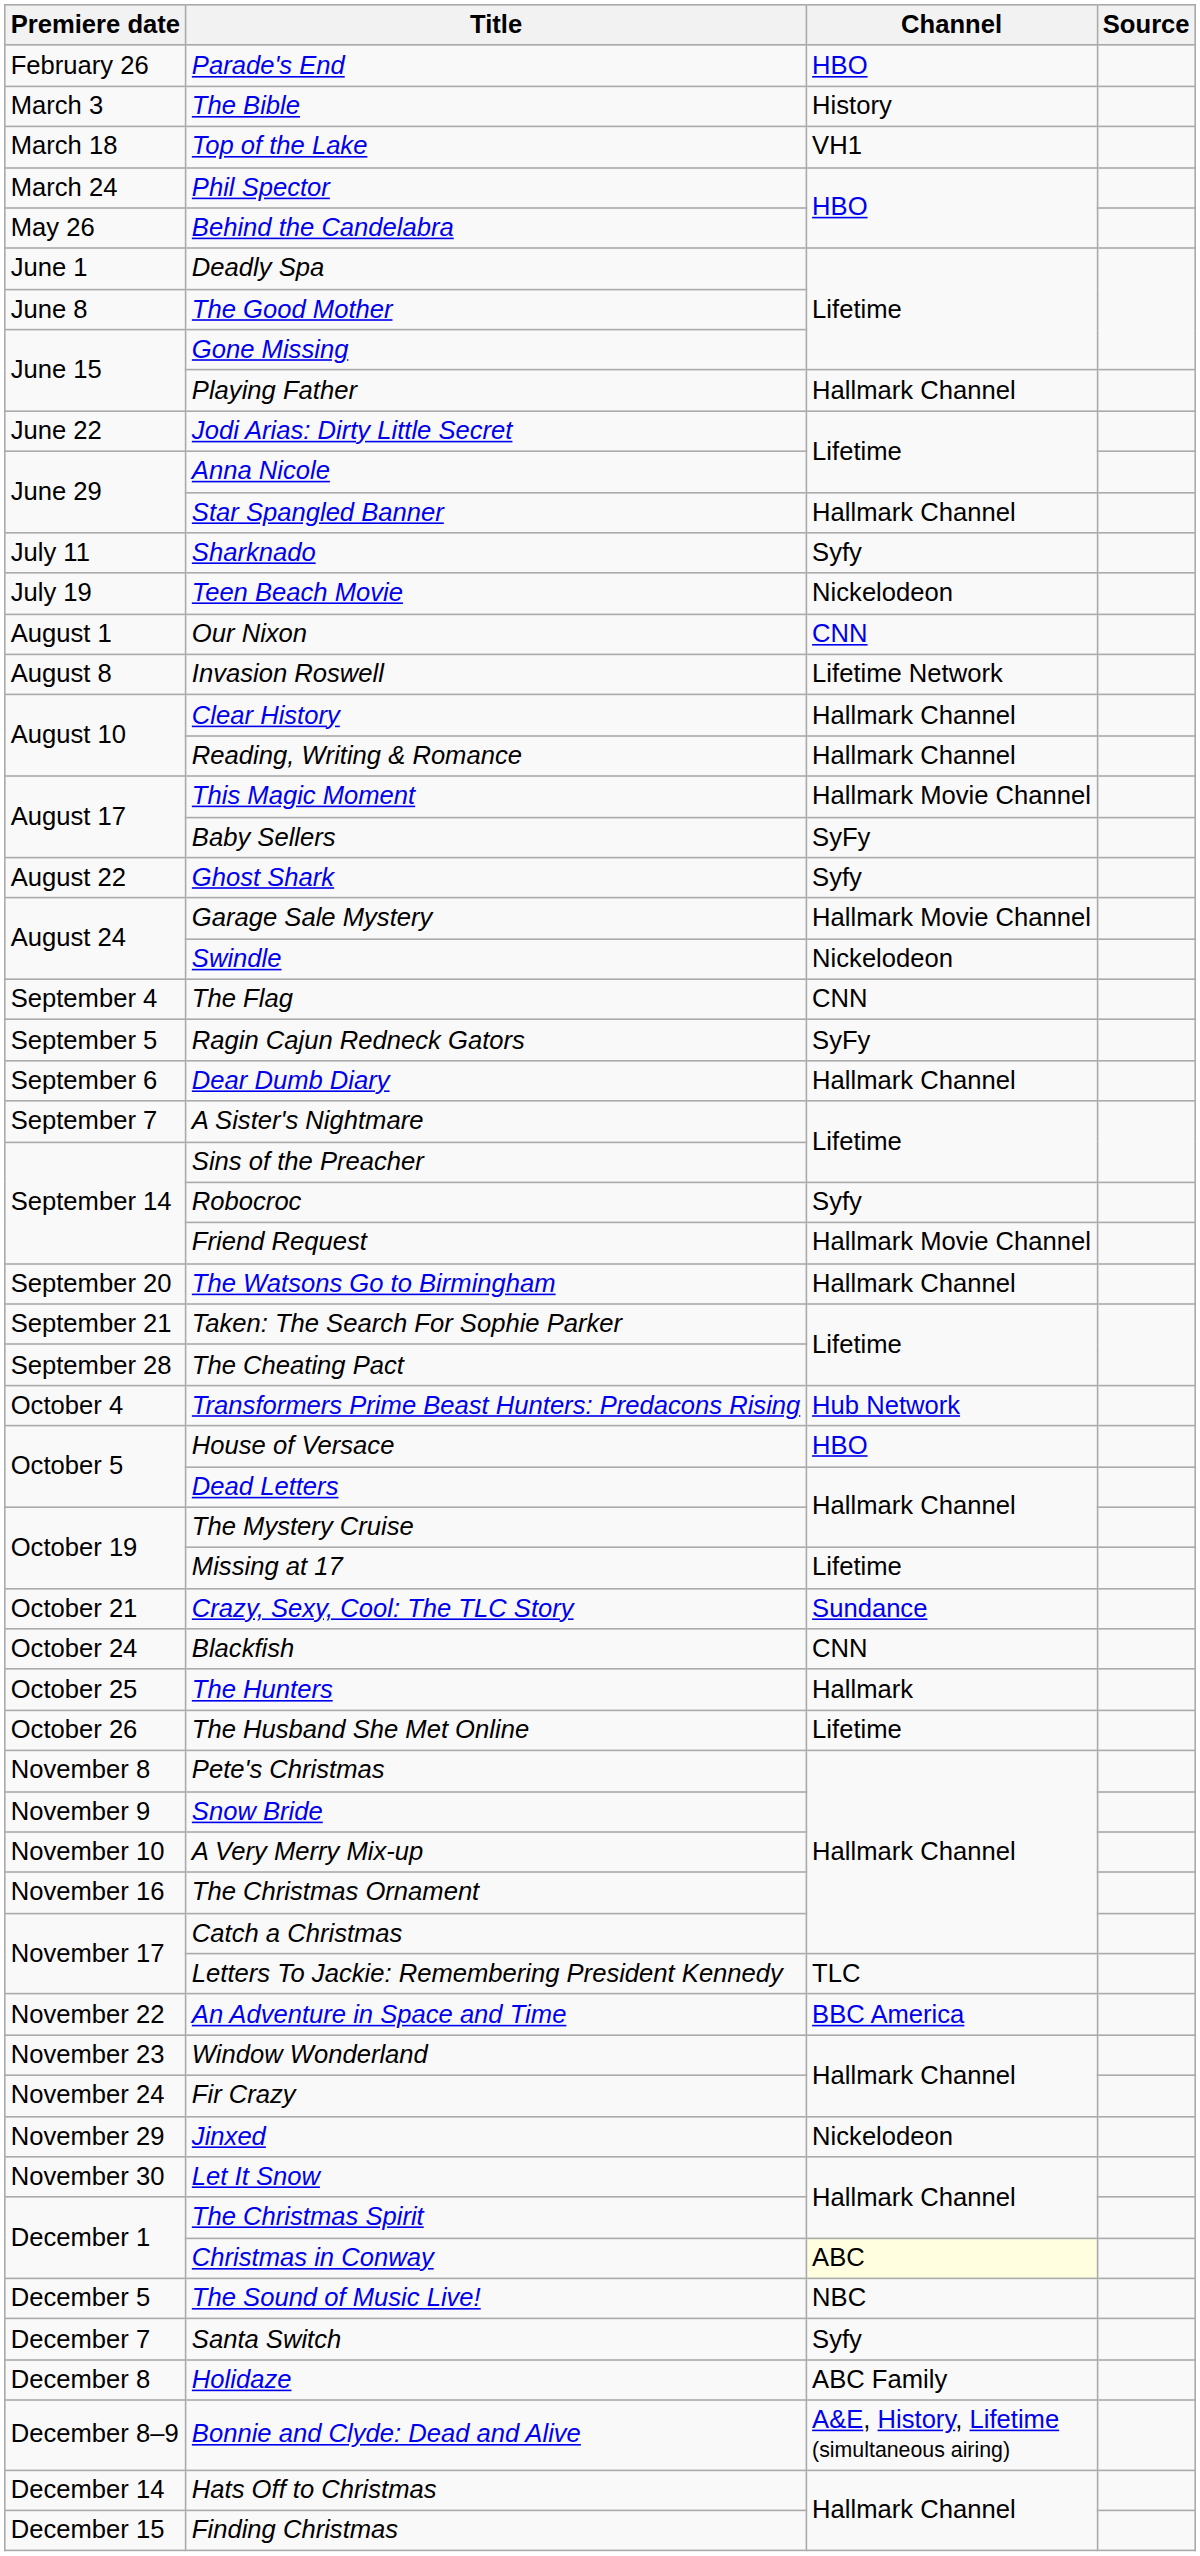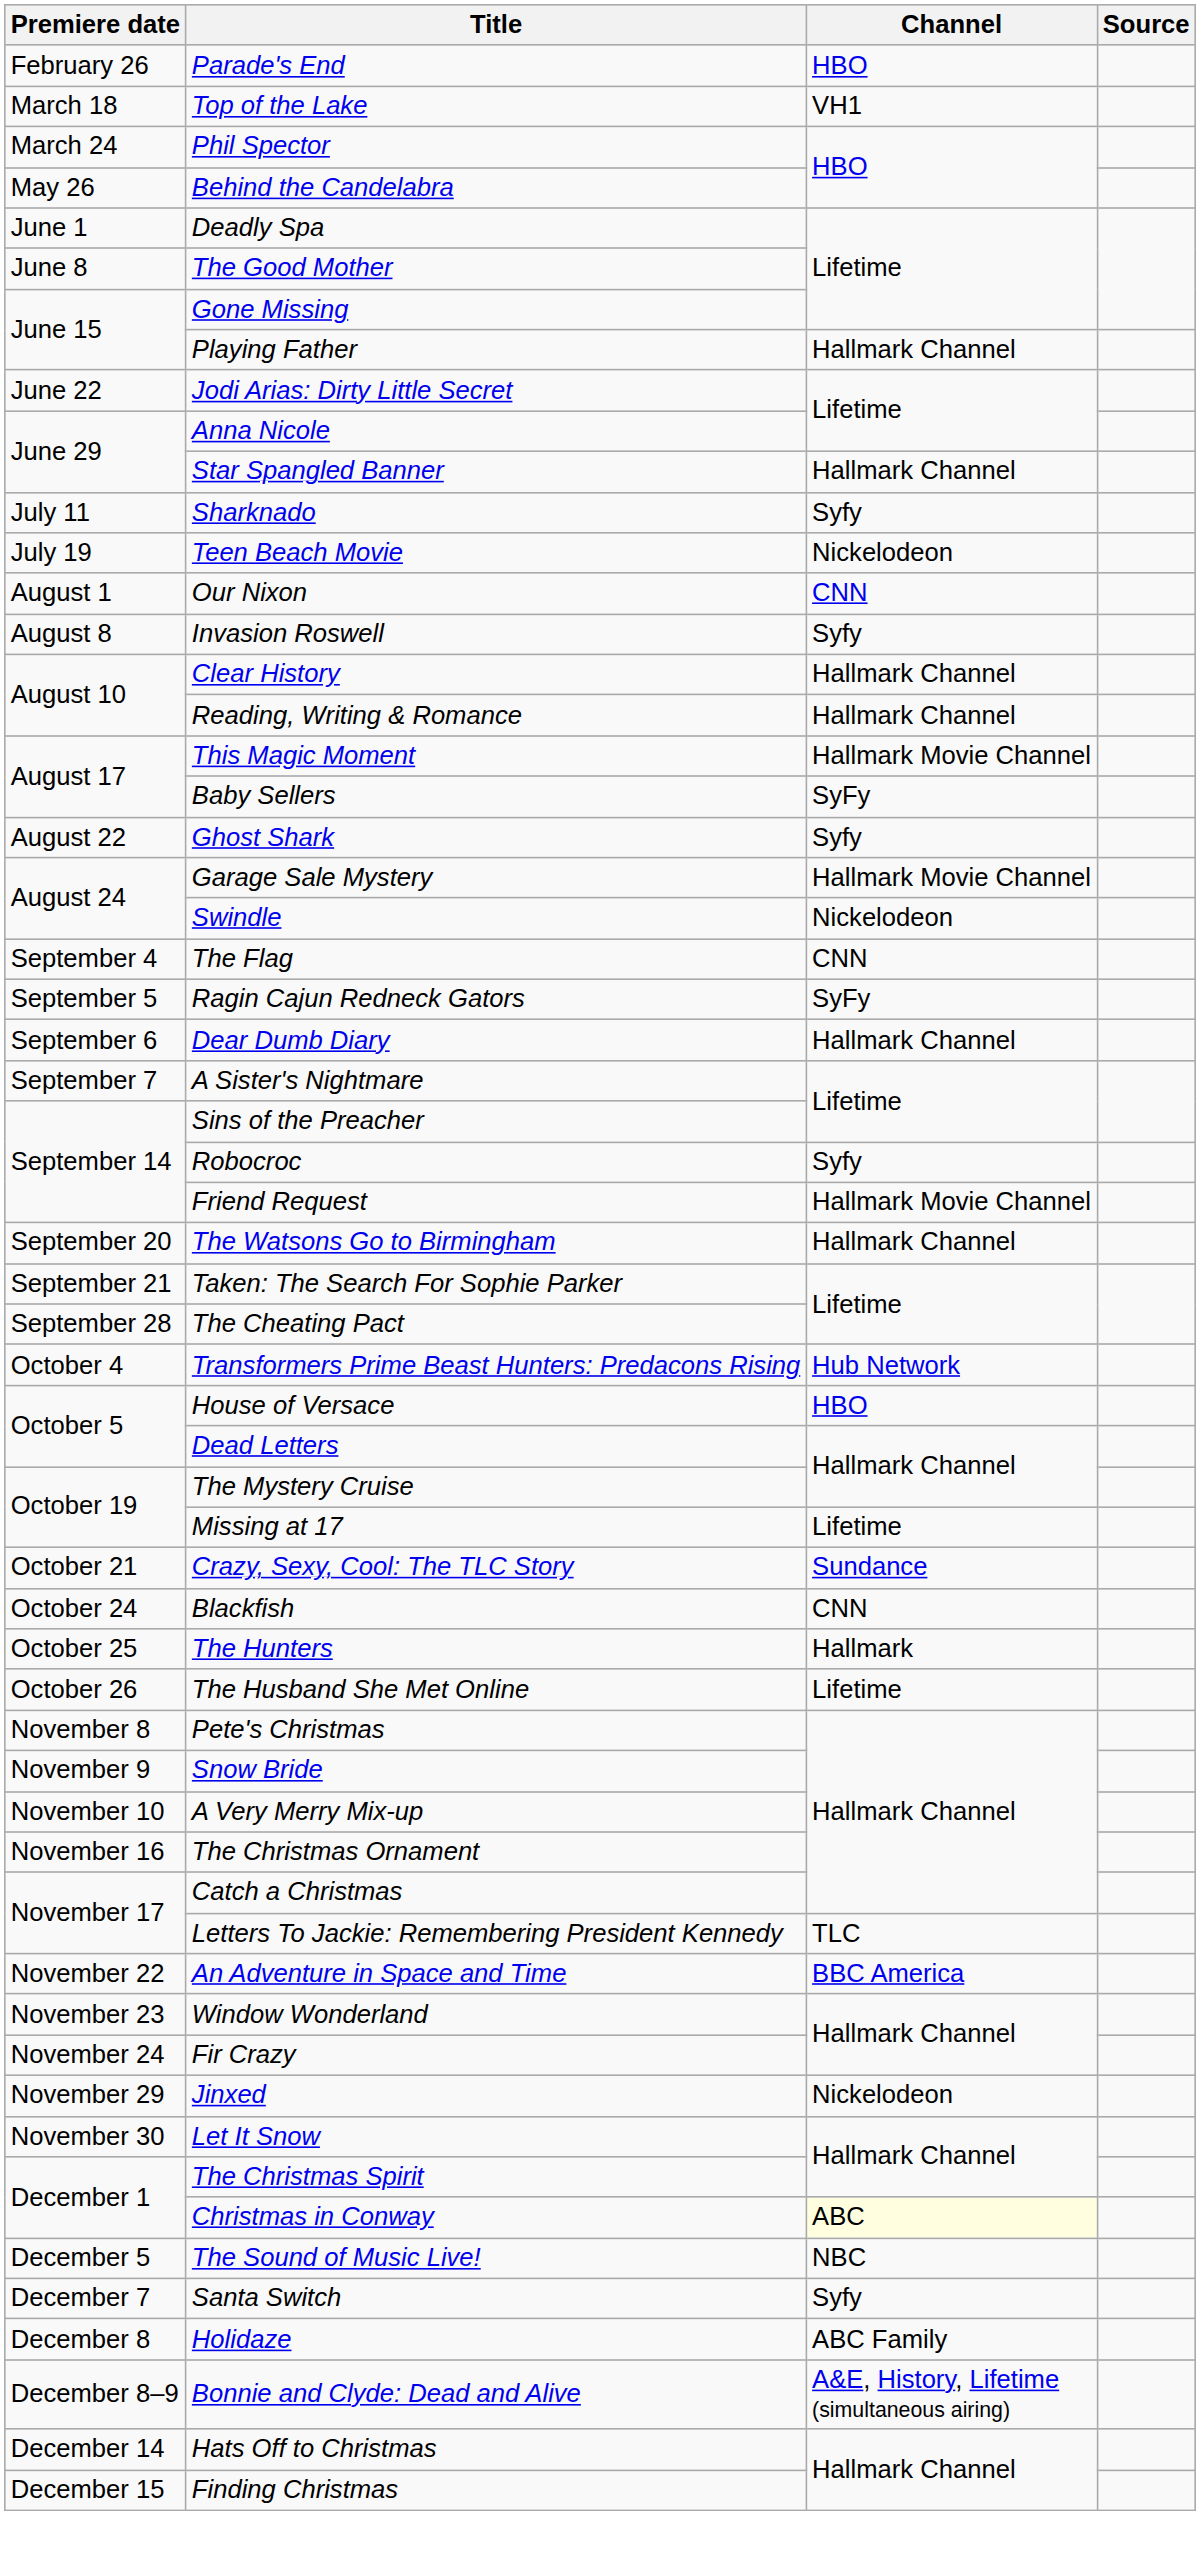- row: March 3 | The Bible | History
Invasion Roswell | Channel: Lifetime Network -> Syfy
